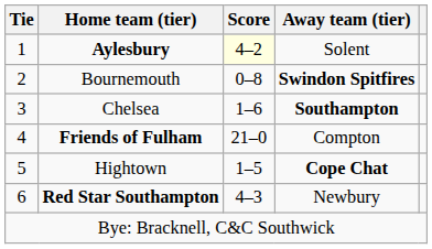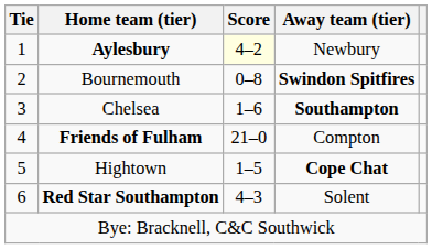Aylesbury | Away team (tier): Solent -> Newbury
Red Star Southampton | Away team (tier): Newbury -> Solent
